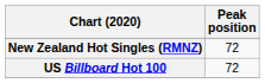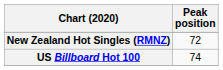US Billboard Hot 100 | Peak position: 72 -> 74
